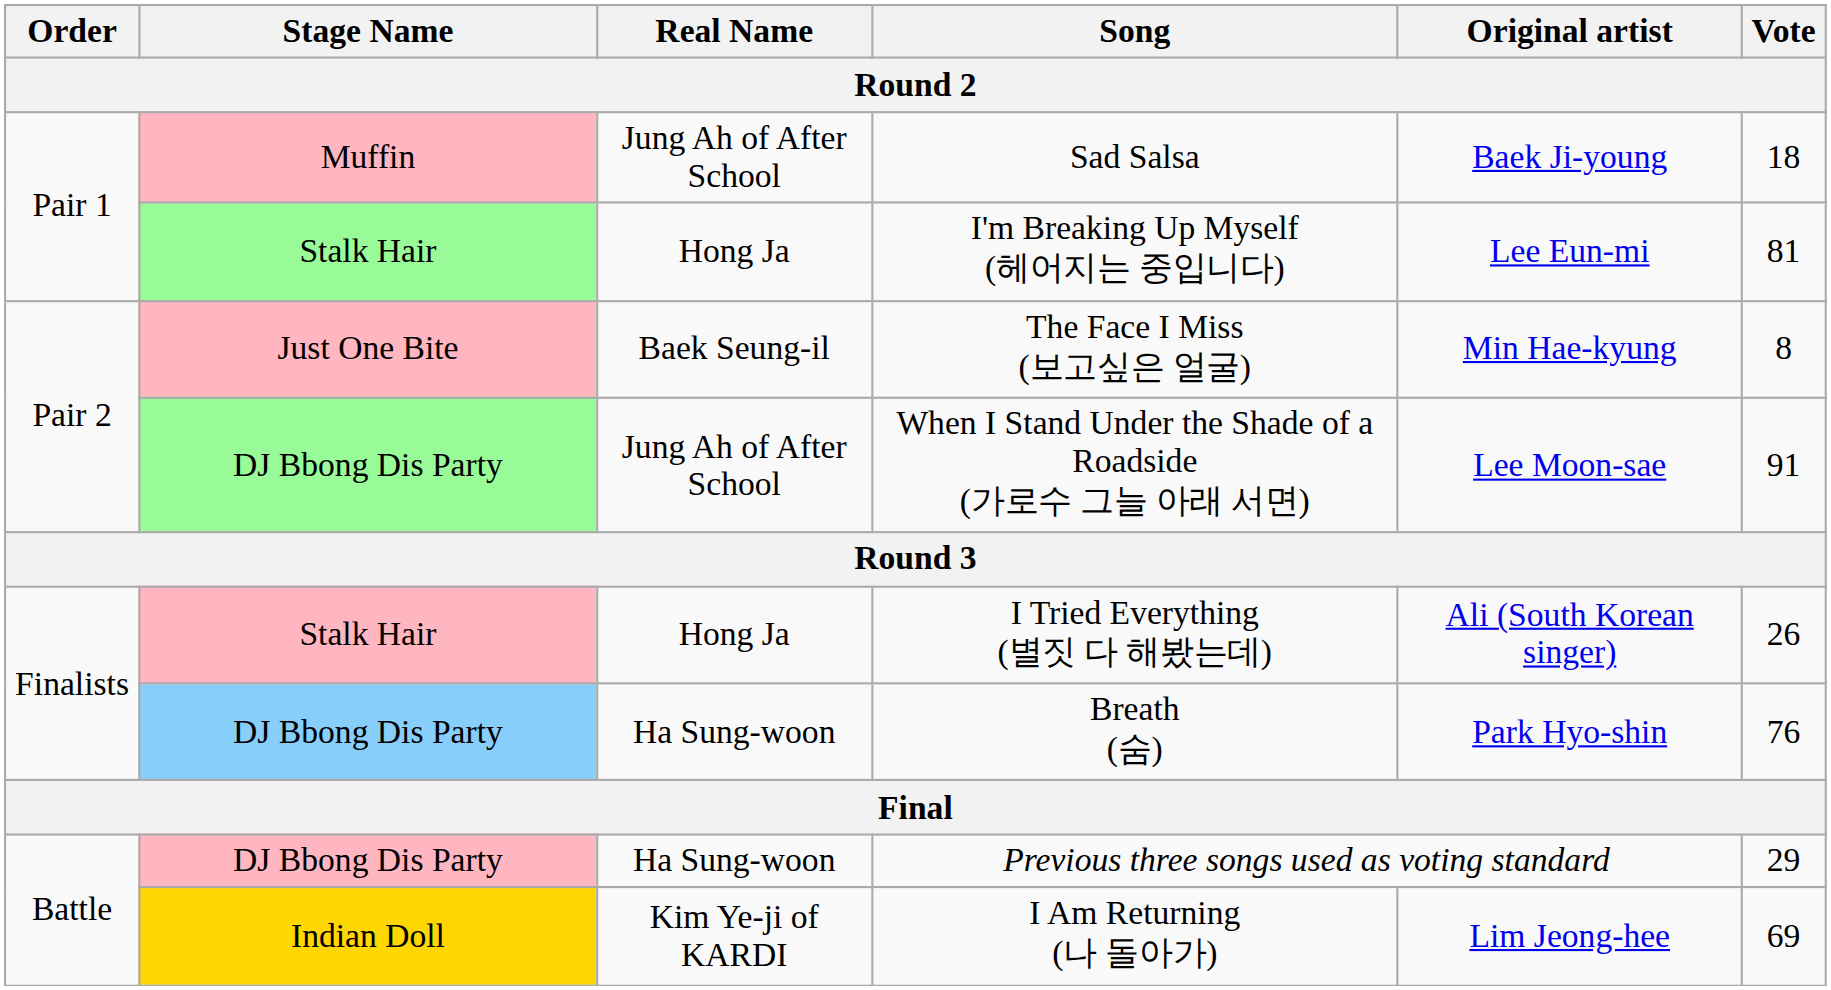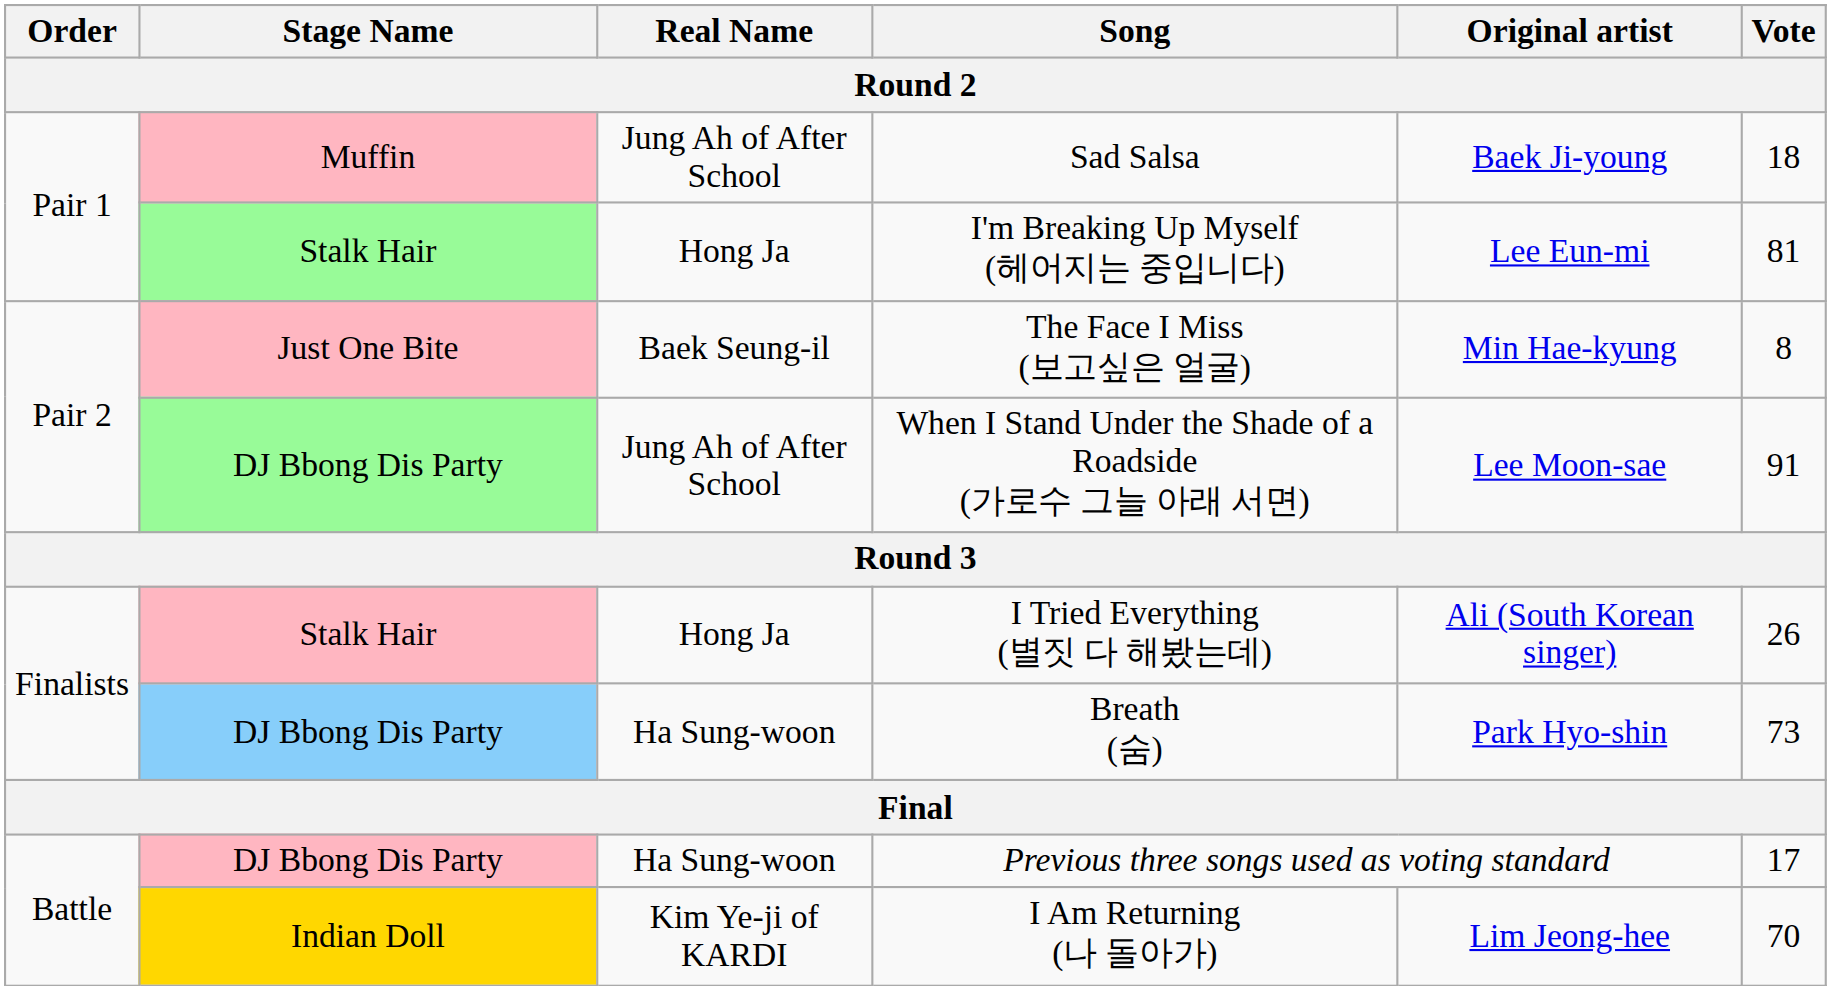Breath (숨) | Vote: 76 -> 73
Previous three songs used as voting standard | Vote: 29 -> 17
I Am Returning (나 돌아가) | Vote: 69 -> 70
